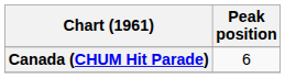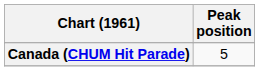Canada (CHUM Hit Parade) | Peak position: 6 -> 5
